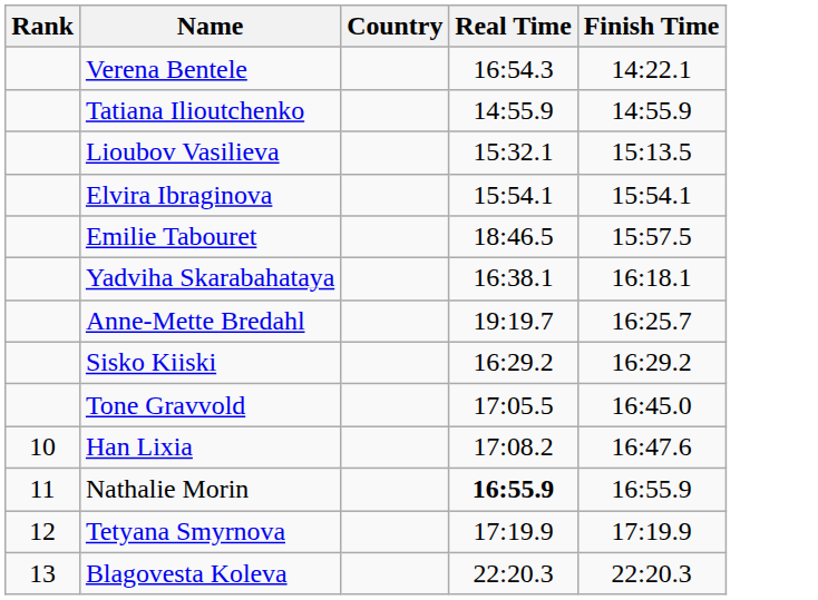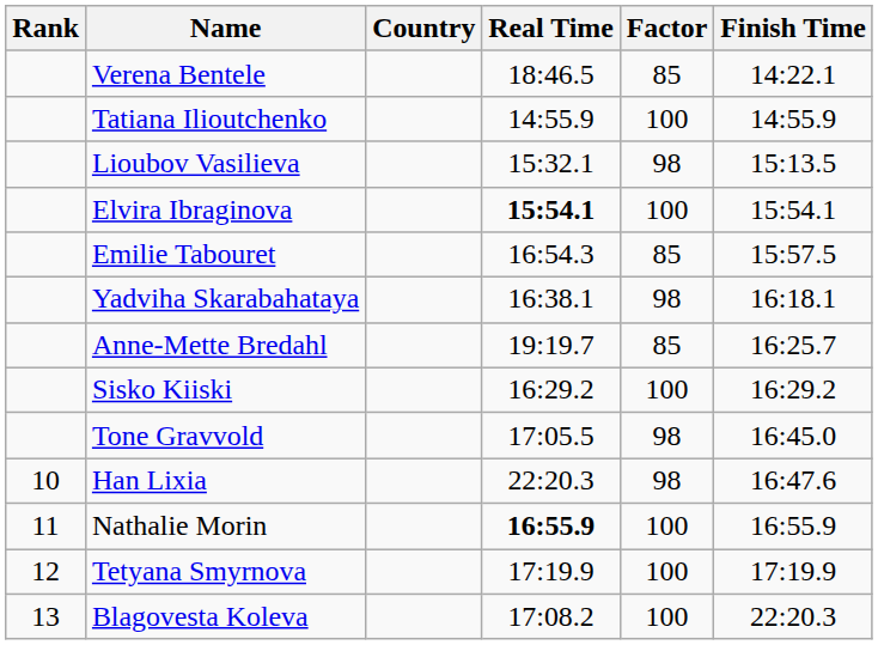+ column: Factor | 85 | 100 | 98 | 100 | 85 | 98 | 85 | 100 | 98 | 98 | 100 | 100 | 100
Verena Bentele | Real Time: 16:54.3 -> 18:46.5
Elvira Ibraginova | Real Time: normal -> bold
Emilie Tabouret | Real Time: 18:46.5 -> 16:54.3
Han Lixia | Real Time: 17:08.2 -> 22:20.3
Blagovesta Koleva | Real Time: 22:20.3 -> 17:08.2
